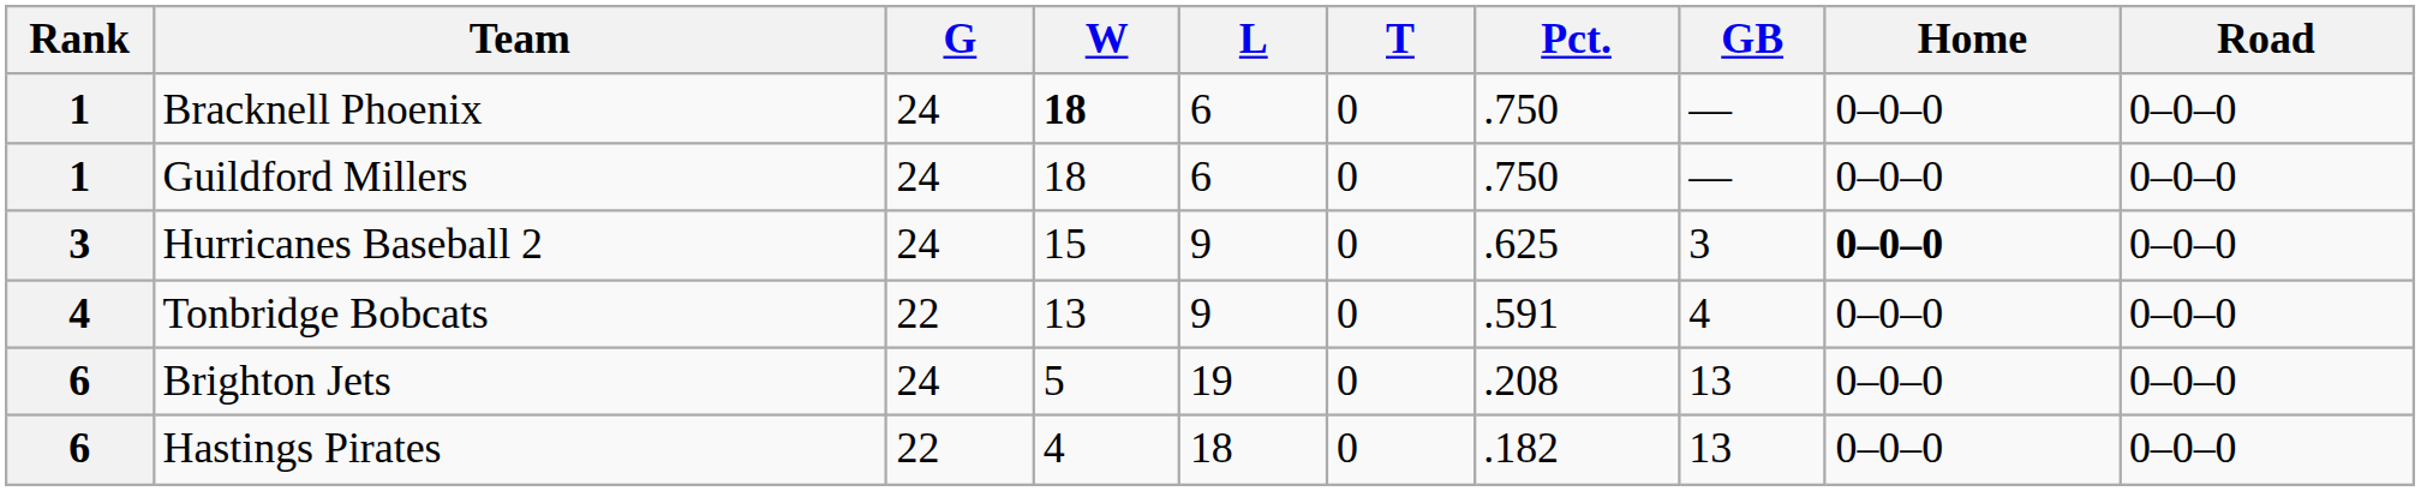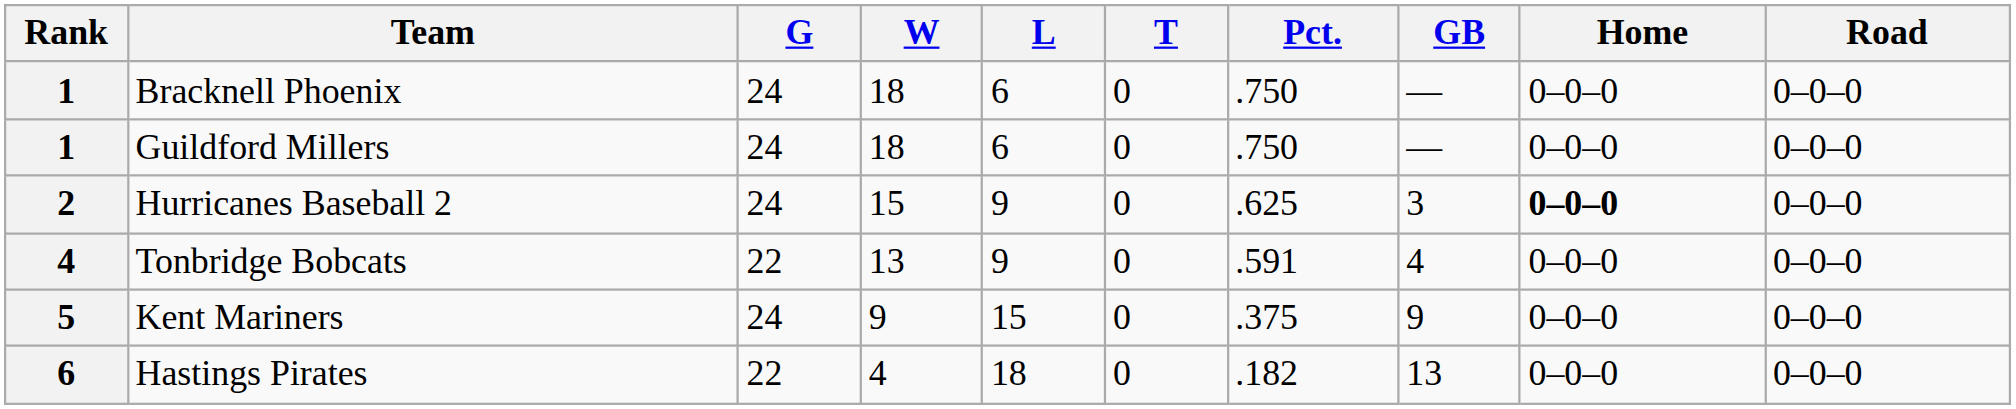Bracknell Phoenix | W: bold -> normal
Hurricanes Baseball 2 | Rank: 3 -> 2
+ row: 5 | Kent Mariners | 24 | 9 | 15 | 0 | .375 | 9 | 0–0–0 | 0–0–0
- row: 6 | Brighton Jets | 24 | 5 | 19 | 0 | .208 | 13 | 0–0–0 | 0–0–0
